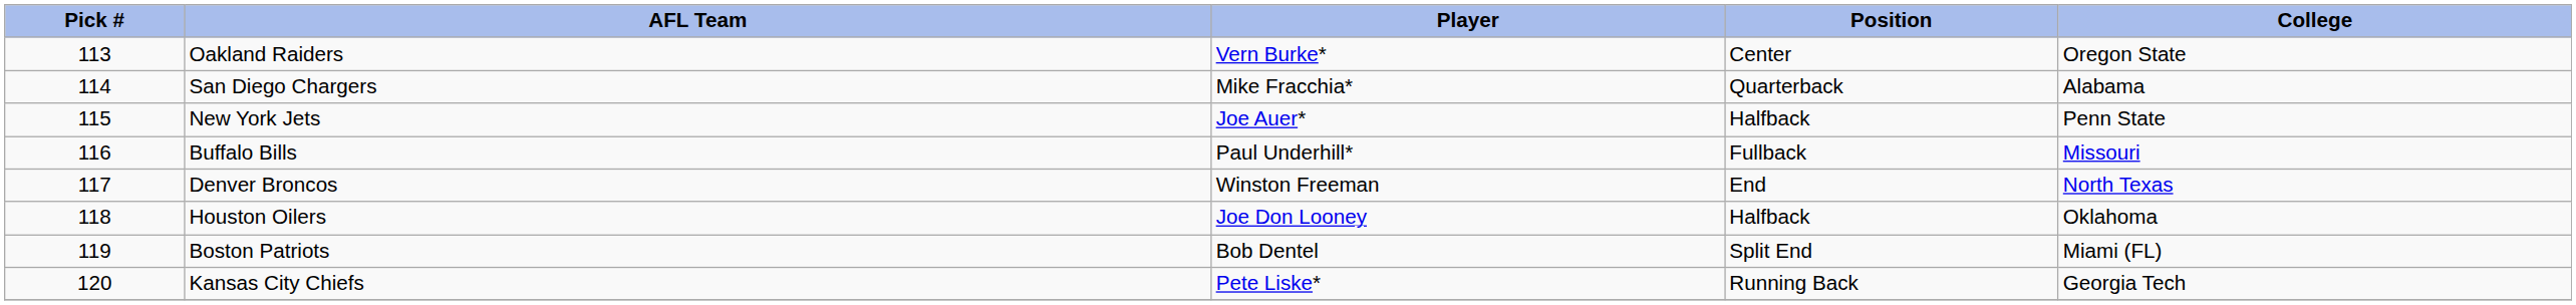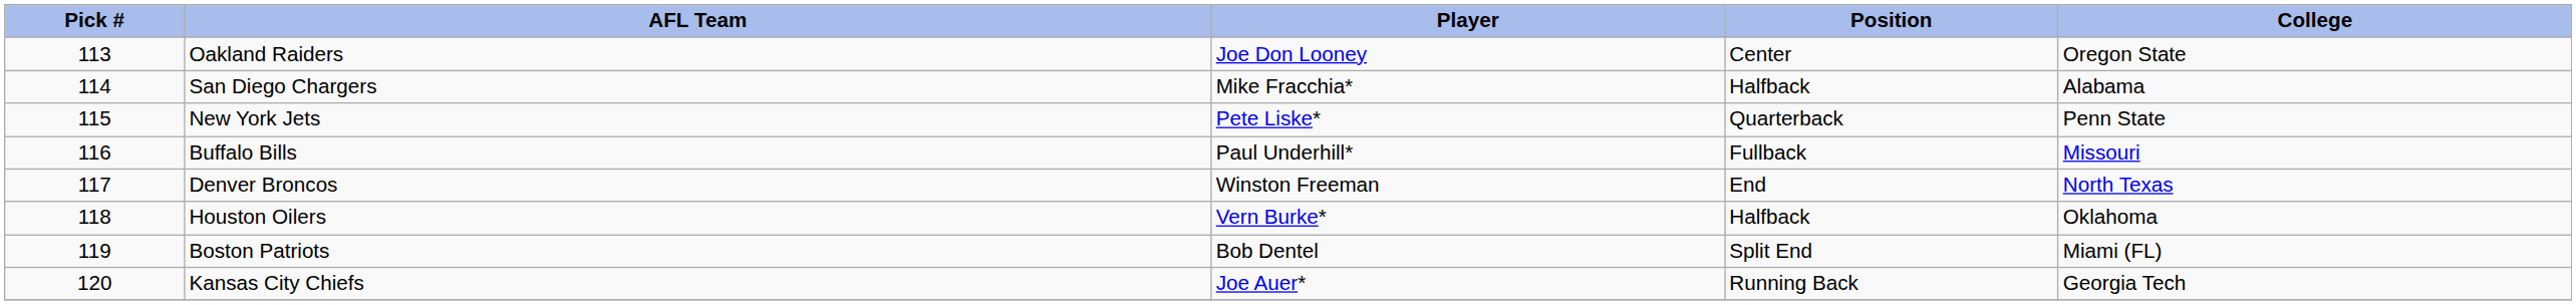Oakland Raiders | Player: Vern Burke* -> Joe Don Looney
San Diego Chargers | Position: Quarterback -> Halfback
New York Jets | Player: Joe Auer* -> Pete Liske*
New York Jets | Position: Halfback -> Quarterback
Houston Oilers | Player: Joe Don Looney -> Vern Burke*
Kansas City Chiefs | Player: Pete Liske* -> Joe Auer*
